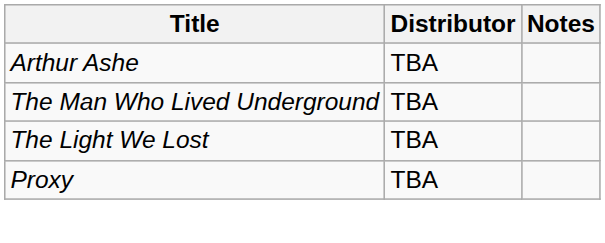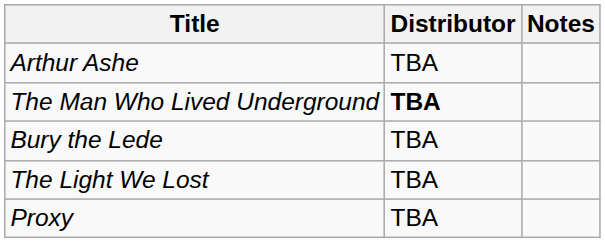The Man Who Lived Underground | Distributor: normal -> bold
+ row: Bury the Lede | TBA
